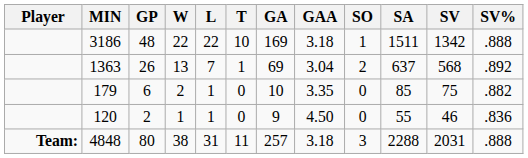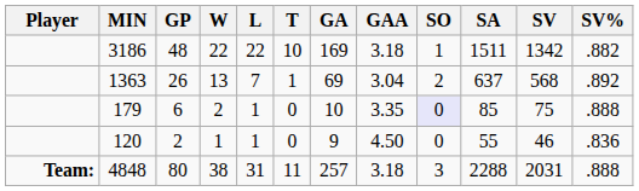3186 | SV%: .888 -> .882
179 | SO: no background -> lavender background
179 | SV%: .882 -> .888
